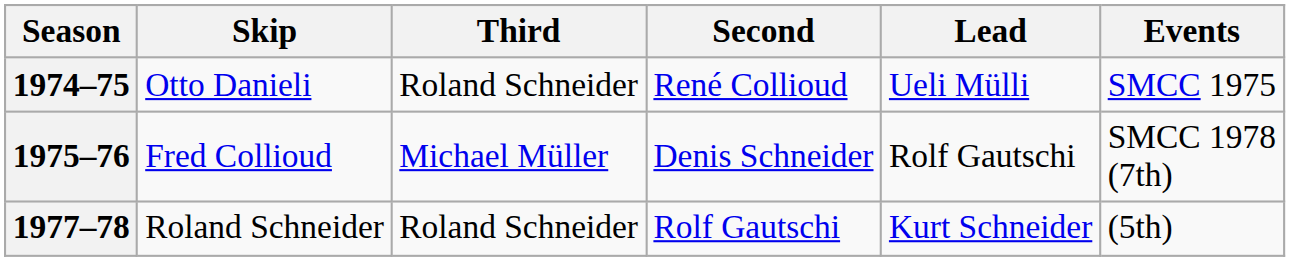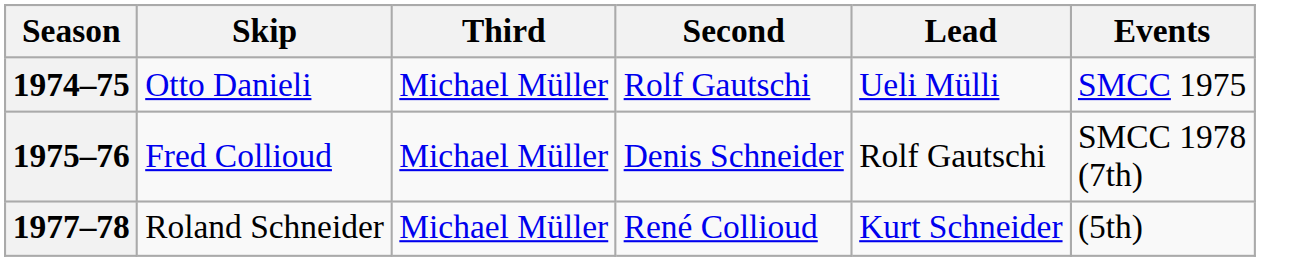1974–75 | Third: Roland Schneider -> Michael Müller
1974–75 | Second: René Collioud -> Rolf Gautschi
1977–78 | Third: Roland Schneider -> Michael Müller
1977–78 | Second: Rolf Gautschi -> René Collioud
